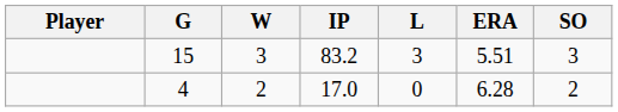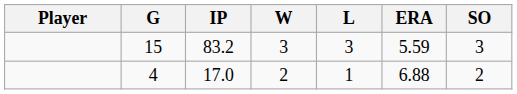columns swapped: IP <-> W
15 | ERA: 5.51 -> 5.59
4 | L: 0 -> 1
4 | ERA: 6.28 -> 6.88
